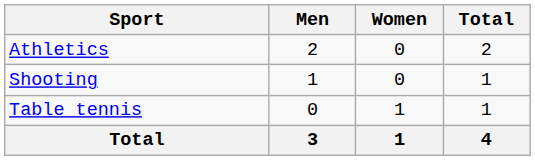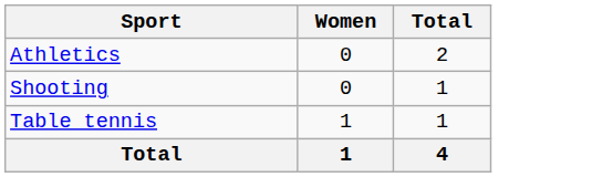- column: Men | 2 | 1 | 0 | 3
